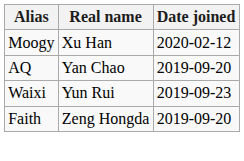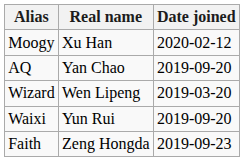+ row: Wizard | Wen Lipeng | 2019-03-20
Waixi | Date joined: 2019-09-23 -> 2019-09-20
Faith | Date joined: 2019-09-20 -> 2019-09-23
